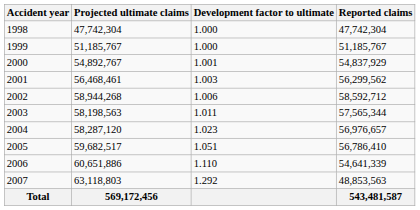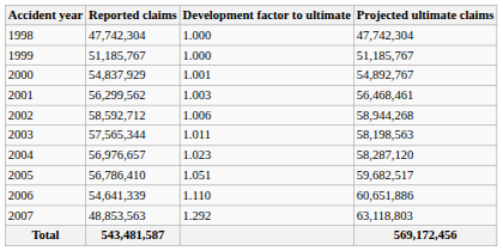columns swapped: Reported claims <-> Projected ultimate claims
